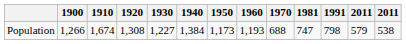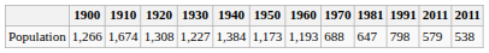Population | 1981: 747 -> 647
